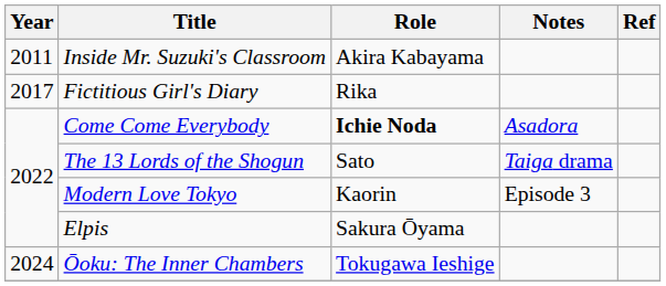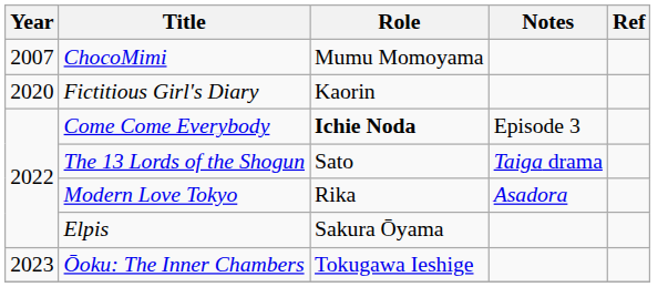+ row: 2007 | ChocoMimi | Mumu Momoyama
- row: 2011 | Inside Mr. Suzuki's Classroom | Akira Kabayama
Fictitious Girl's Diary | Year: 2017 -> 2020
Fictitious Girl's Diary | Role: Rika -> Kaorin
Come Come Everybody | Notes: Asadora -> Episode 3
Modern Love Tokyo | Role: Kaorin -> Rika
Modern Love Tokyo | Notes: Episode 3 -> Asadora
Ōoku: The Inner Chambers | Year: 2024 -> 2023
